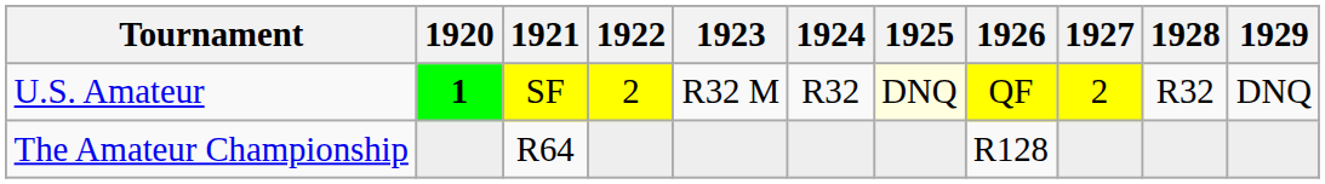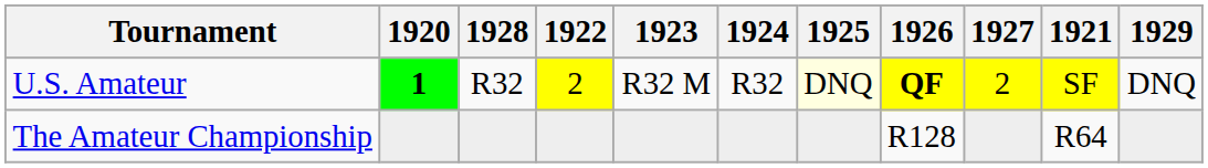columns swapped: 1921 <-> 1928
U.S. Amateur | 1926: normal -> bold
